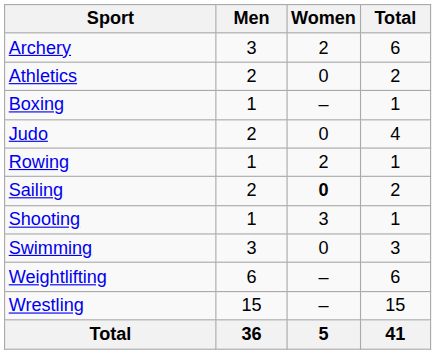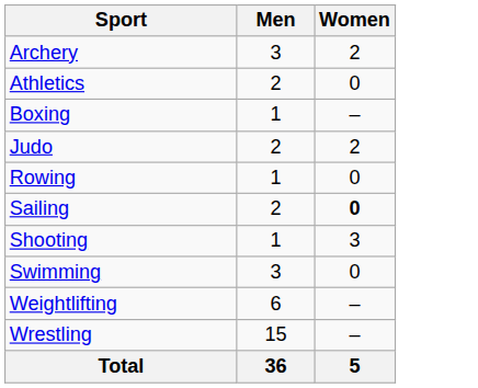- column: Total | 6 | 2 | 1 | 4 | 1 | 2 | 1 | 3 | 6 | 15 | 41
Judo | Women: 0 -> 2
Rowing | Women: 2 -> 0
